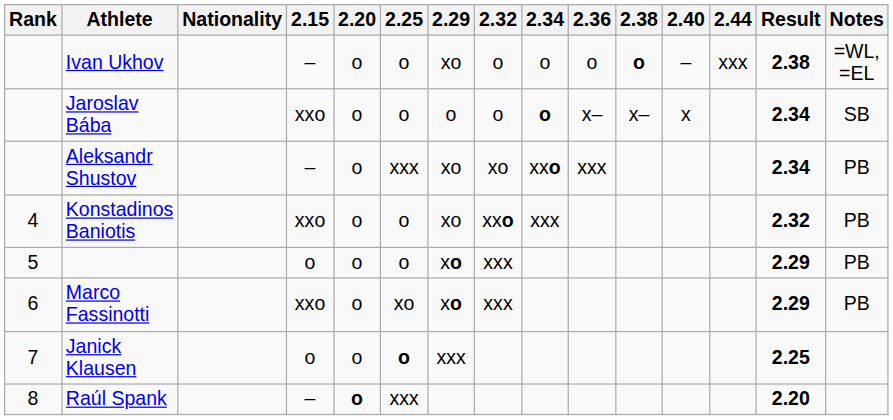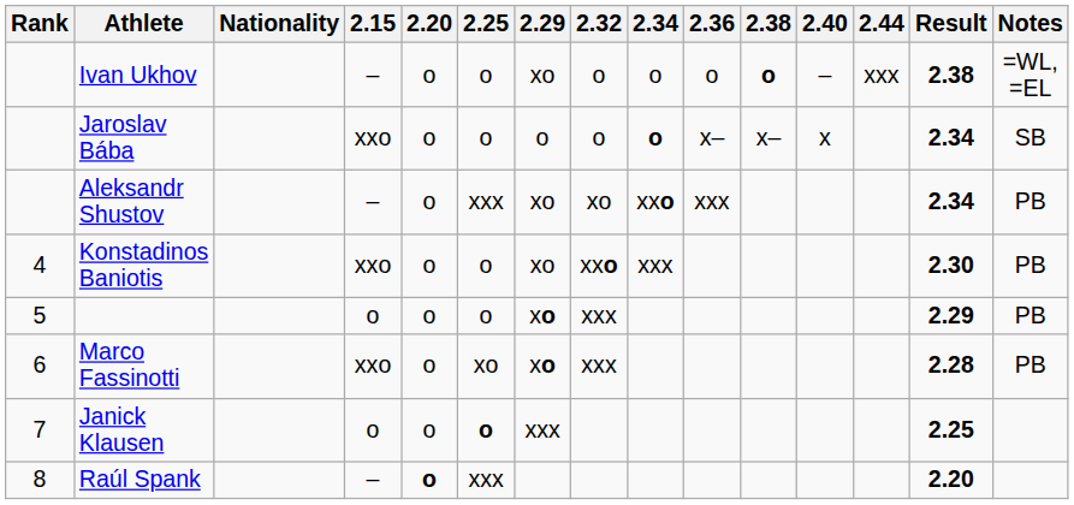Konstadinos Baniotis | Result: 2.32 -> 2.30
Marco Fassinotti | Result: 2.29 -> 2.28
